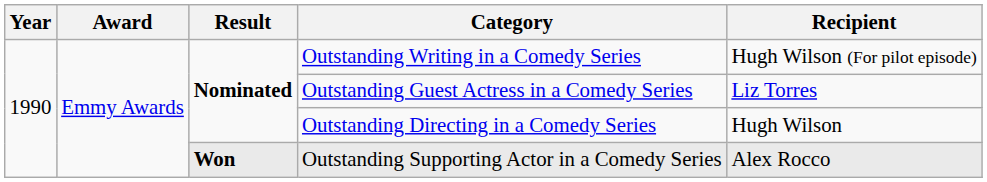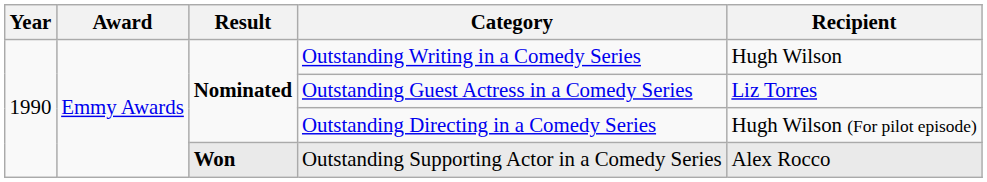Outstanding Writing in a Comedy Series | Recipient: Hugh Wilson (For pilot episode) -> Hugh Wilson
Outstanding Directing in a Comedy Series | Recipient: Hugh Wilson -> Hugh Wilson (For pilot episode)
